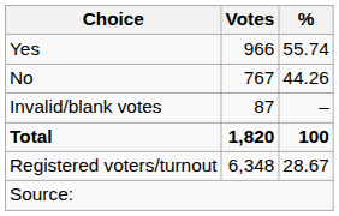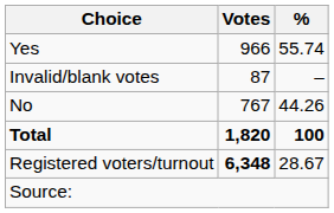rows swapped: No <-> Invalid/blank votes
Registered voters/turnout | Votes: normal -> bold
